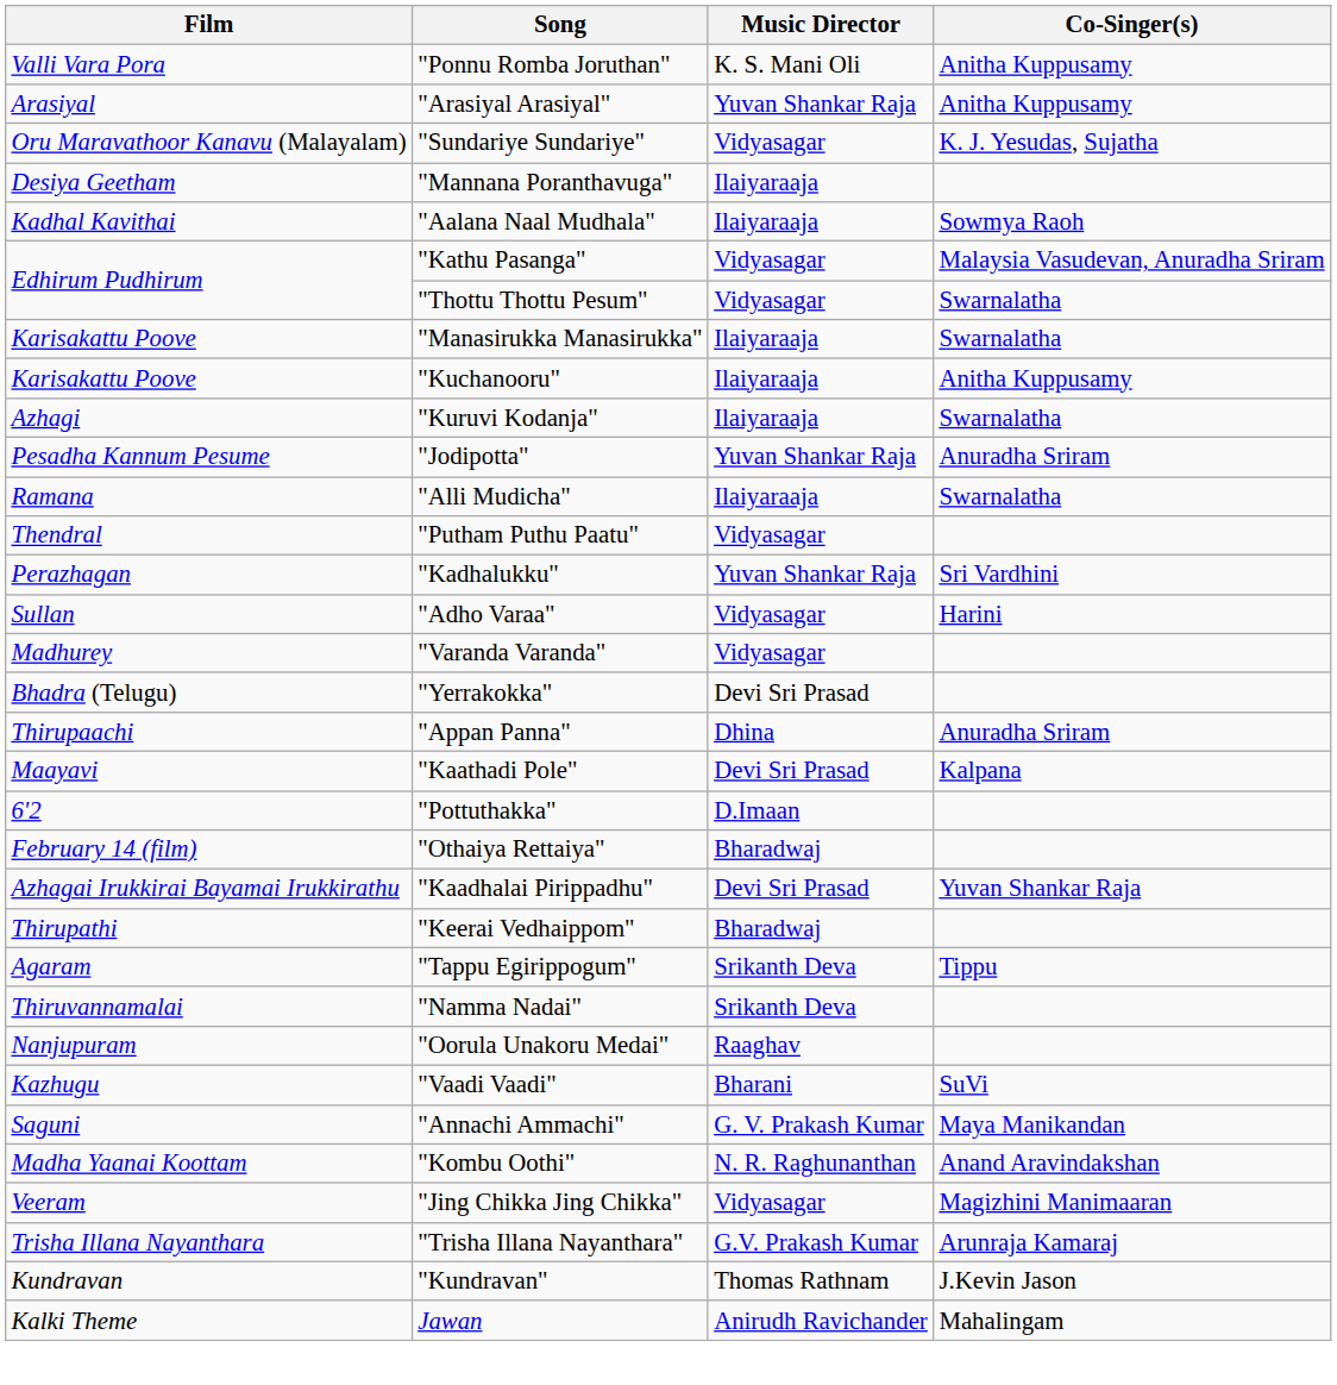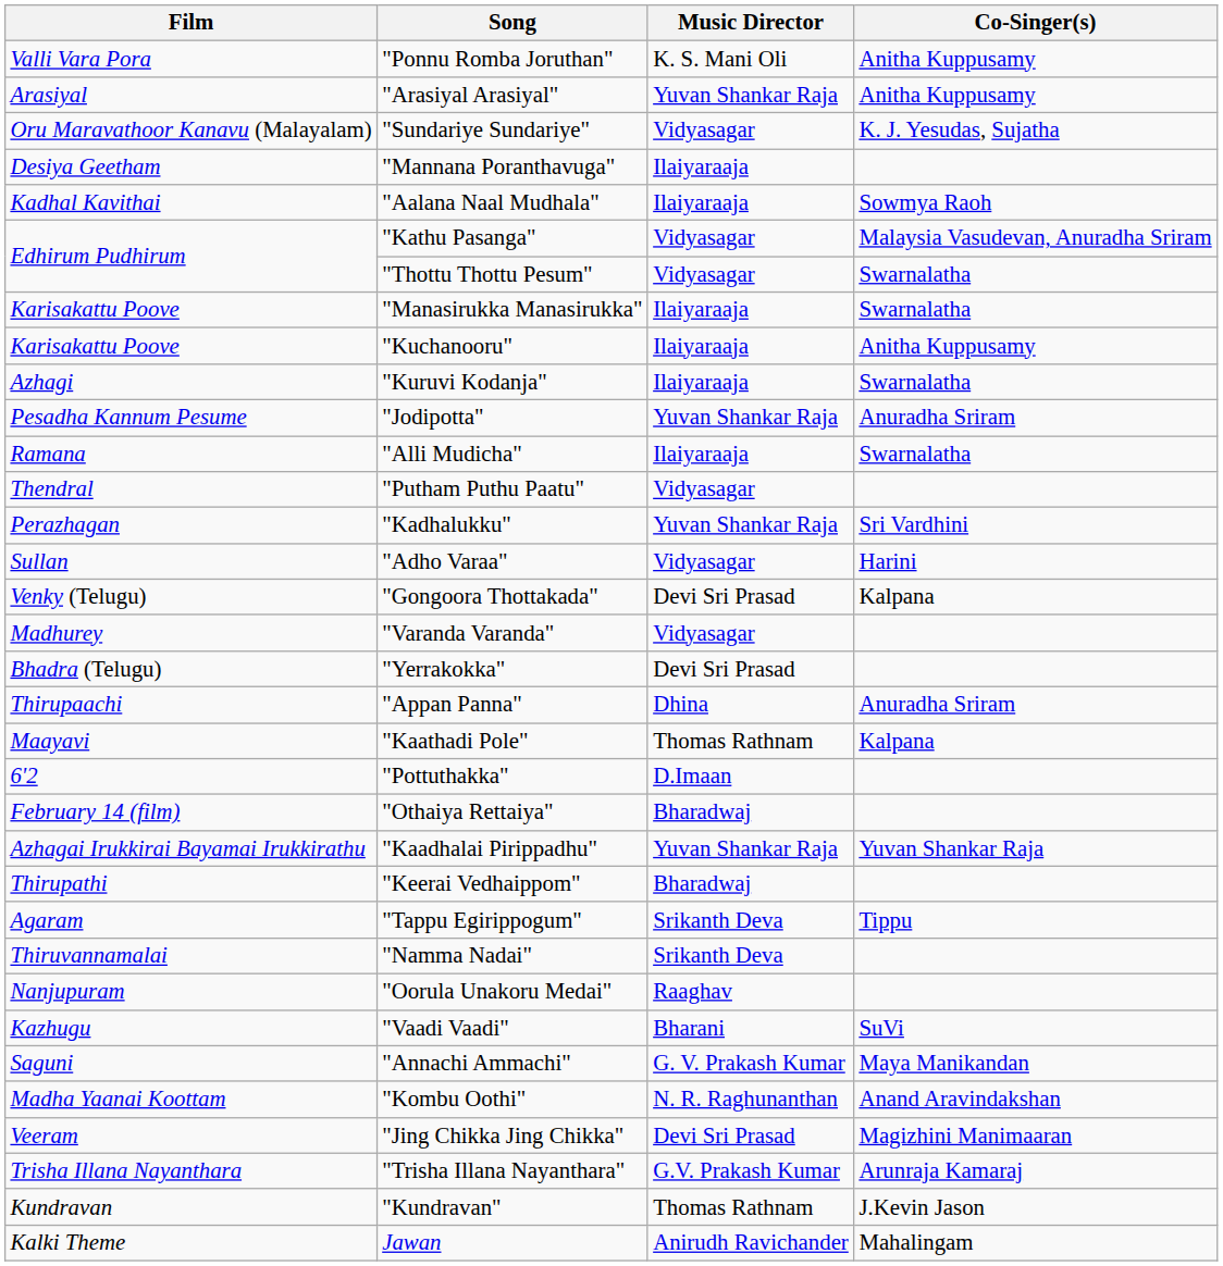+ row: Venky (Telugu) | "Gongoora Thottakada" | Devi Sri Prasad | Kalpana
"Kaathadi Pole" | Music Director: Devi Sri Prasad -> Thomas Rathnam
"Kaadhalai Pirippadhu" | Music Director: Devi Sri Prasad -> Yuvan Shankar Raja
"Jing Chikka Jing Chikka" | Music Director: Vidyasagar -> Devi Sri Prasad
